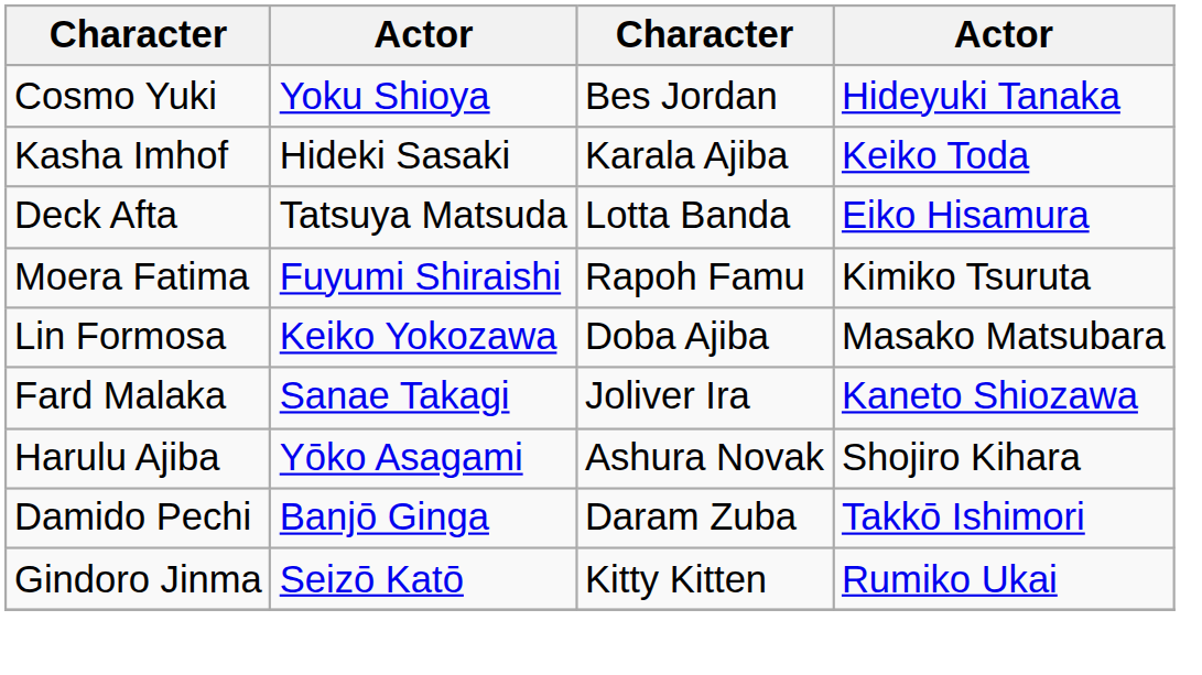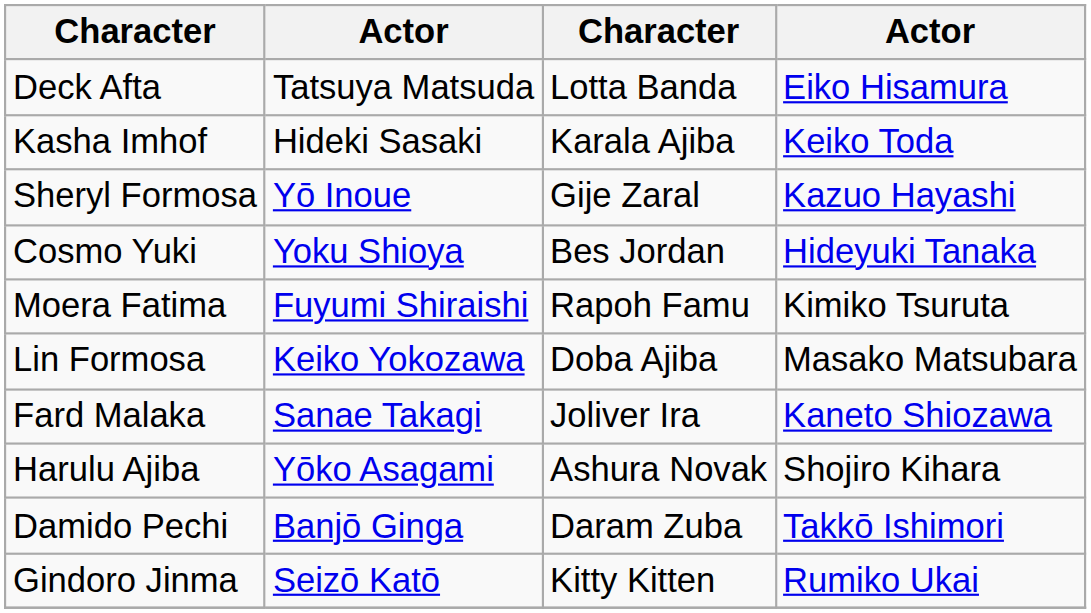rows swapped: Cosmo Yuki <-> Deck Afta
+ row: Sheryl Formosa | Yō Inoue | Gije Zaral | Kazuo Hayashi
